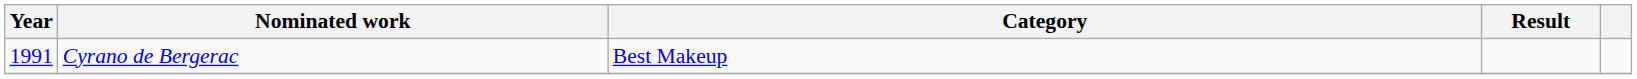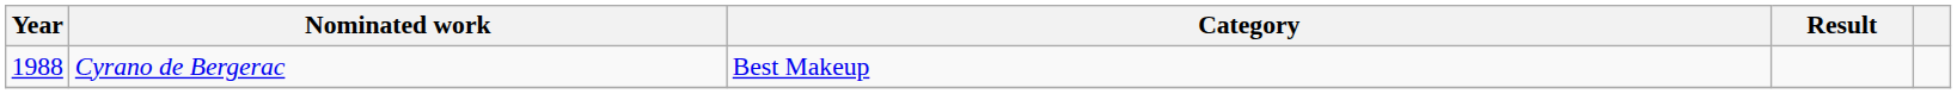Cyrano de Bergerac | Year: 1991 -> 1988
